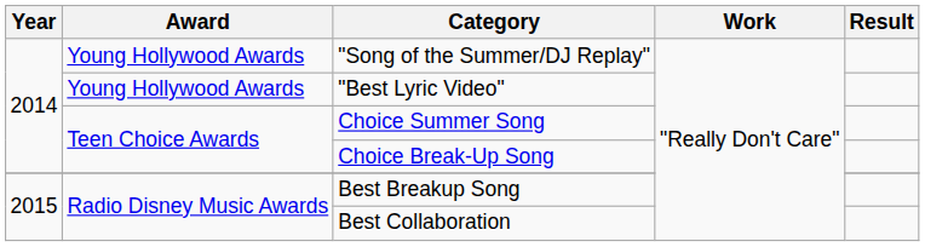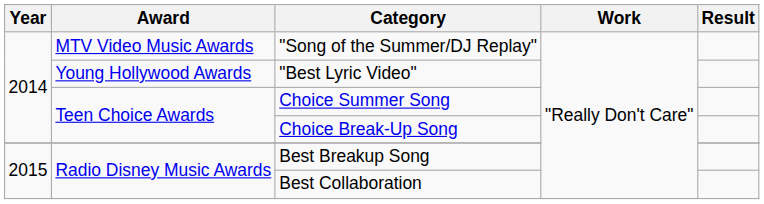"Song of the Summer/DJ Replay" | Award: Young Hollywood Awards -> MTV Video Music Awards
